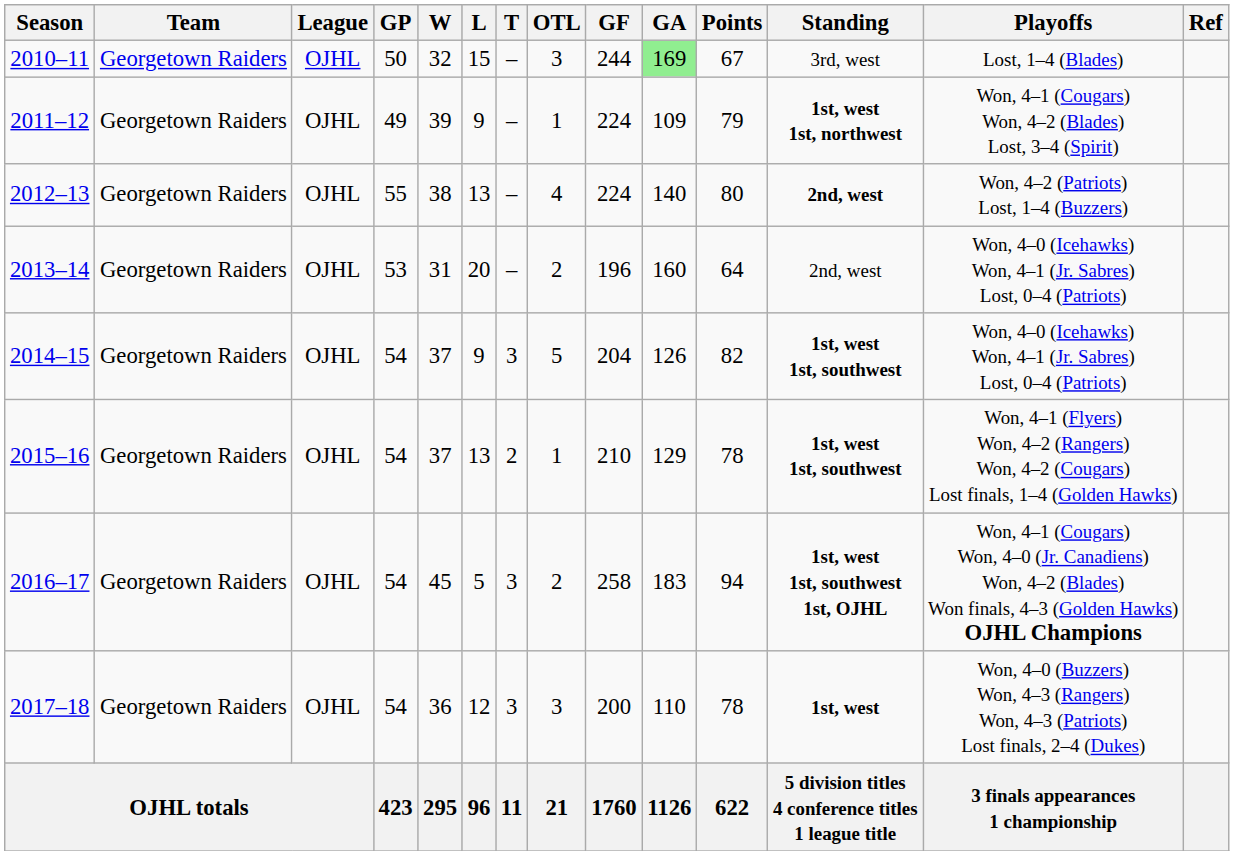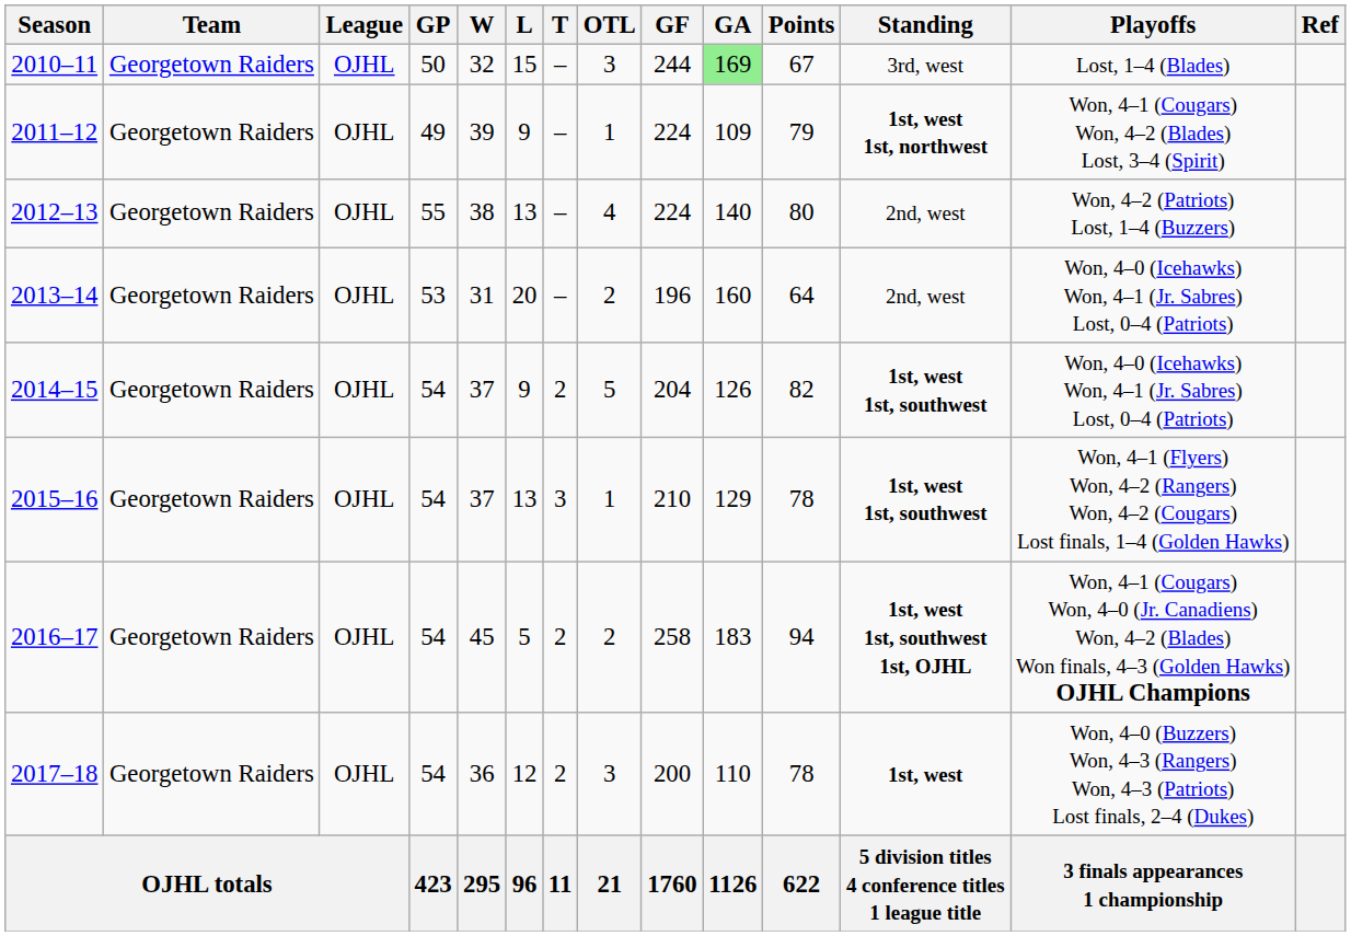2012–13 | Standing: bold -> normal
2014–15 | T: 3 -> 2
2015–16 | T: 2 -> 3
2016–17 | T: 3 -> 2
2017–18 | T: 3 -> 2
